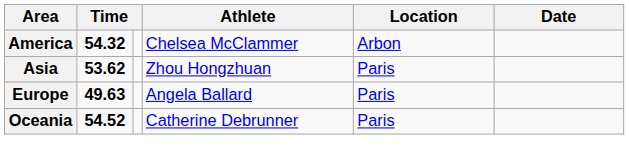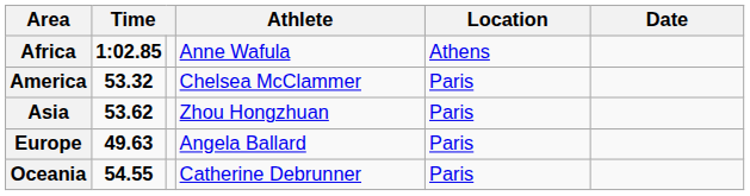+ row: Africa | 1:02.85 | Anne Wafula | Athens
America | column 2: 54.32 -> 53.32
America | Location: Arbon -> Paris
Oceania | column 2: 54.52 -> 54.55
